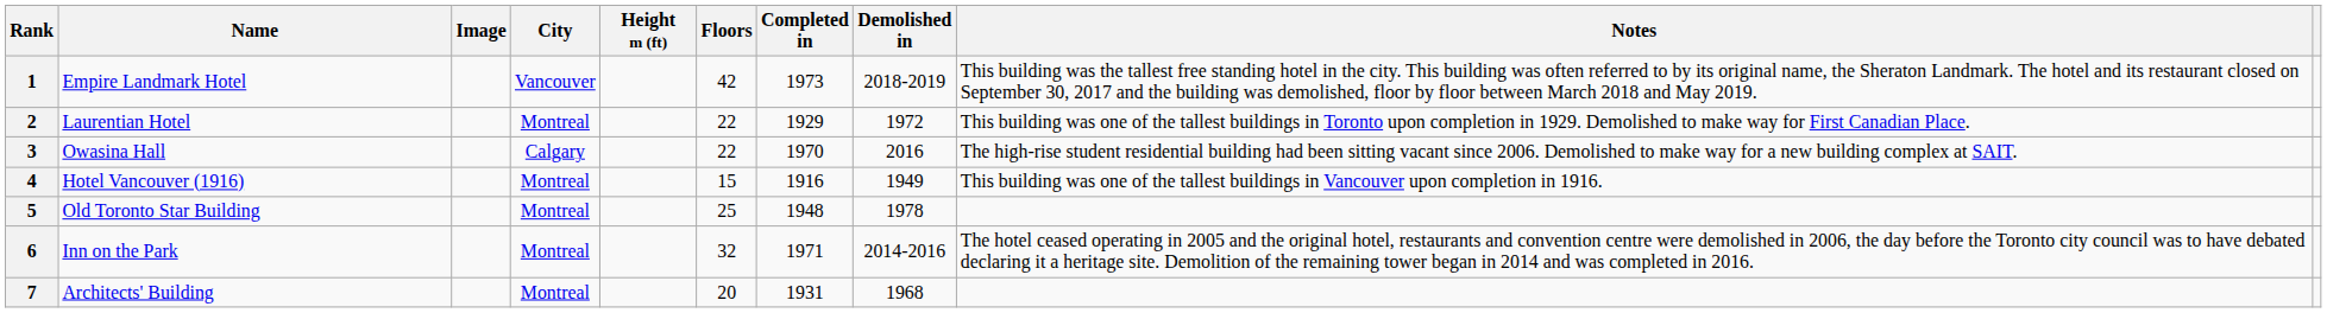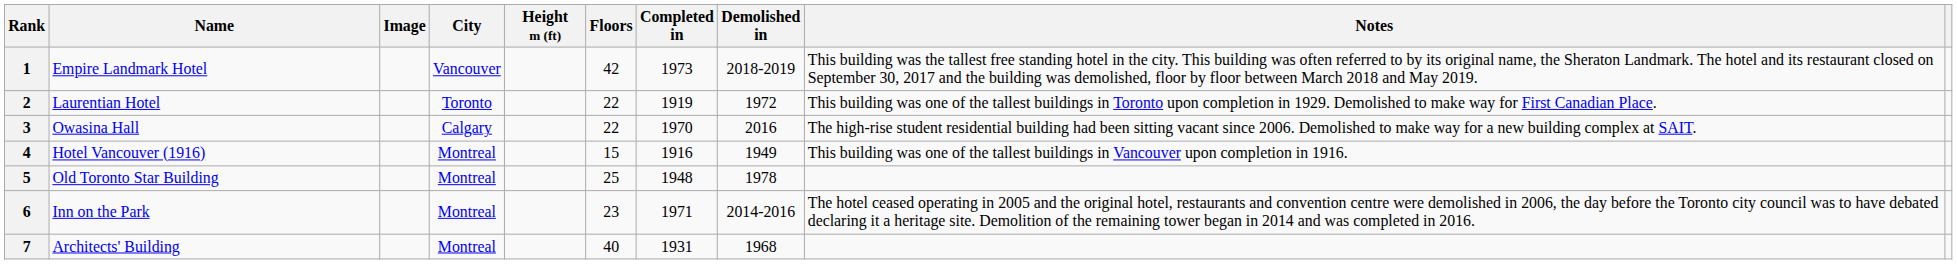2 | City: Montreal -> Toronto
2 | Completed in: 1929 -> 1919
6 | Floors: 32 -> 23
7 | Floors: 20 -> 40
